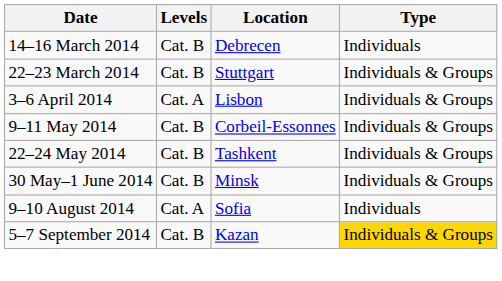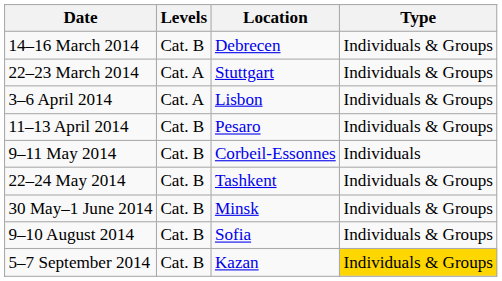14–16 March 2014 | Type: Individuals -> Individuals & Groups
22–23 March 2014 | Levels: Cat. B -> Cat. A
+ row: 11–13 April 2014 | Cat. B | Pesaro | Individuals & Groups
9–11 May 2014 | Type: Individuals & Groups -> Individuals
9–10 August 2014 | Levels: Cat. A -> Cat. B
9–10 August 2014 | Type: Individuals -> Individuals & Groups
